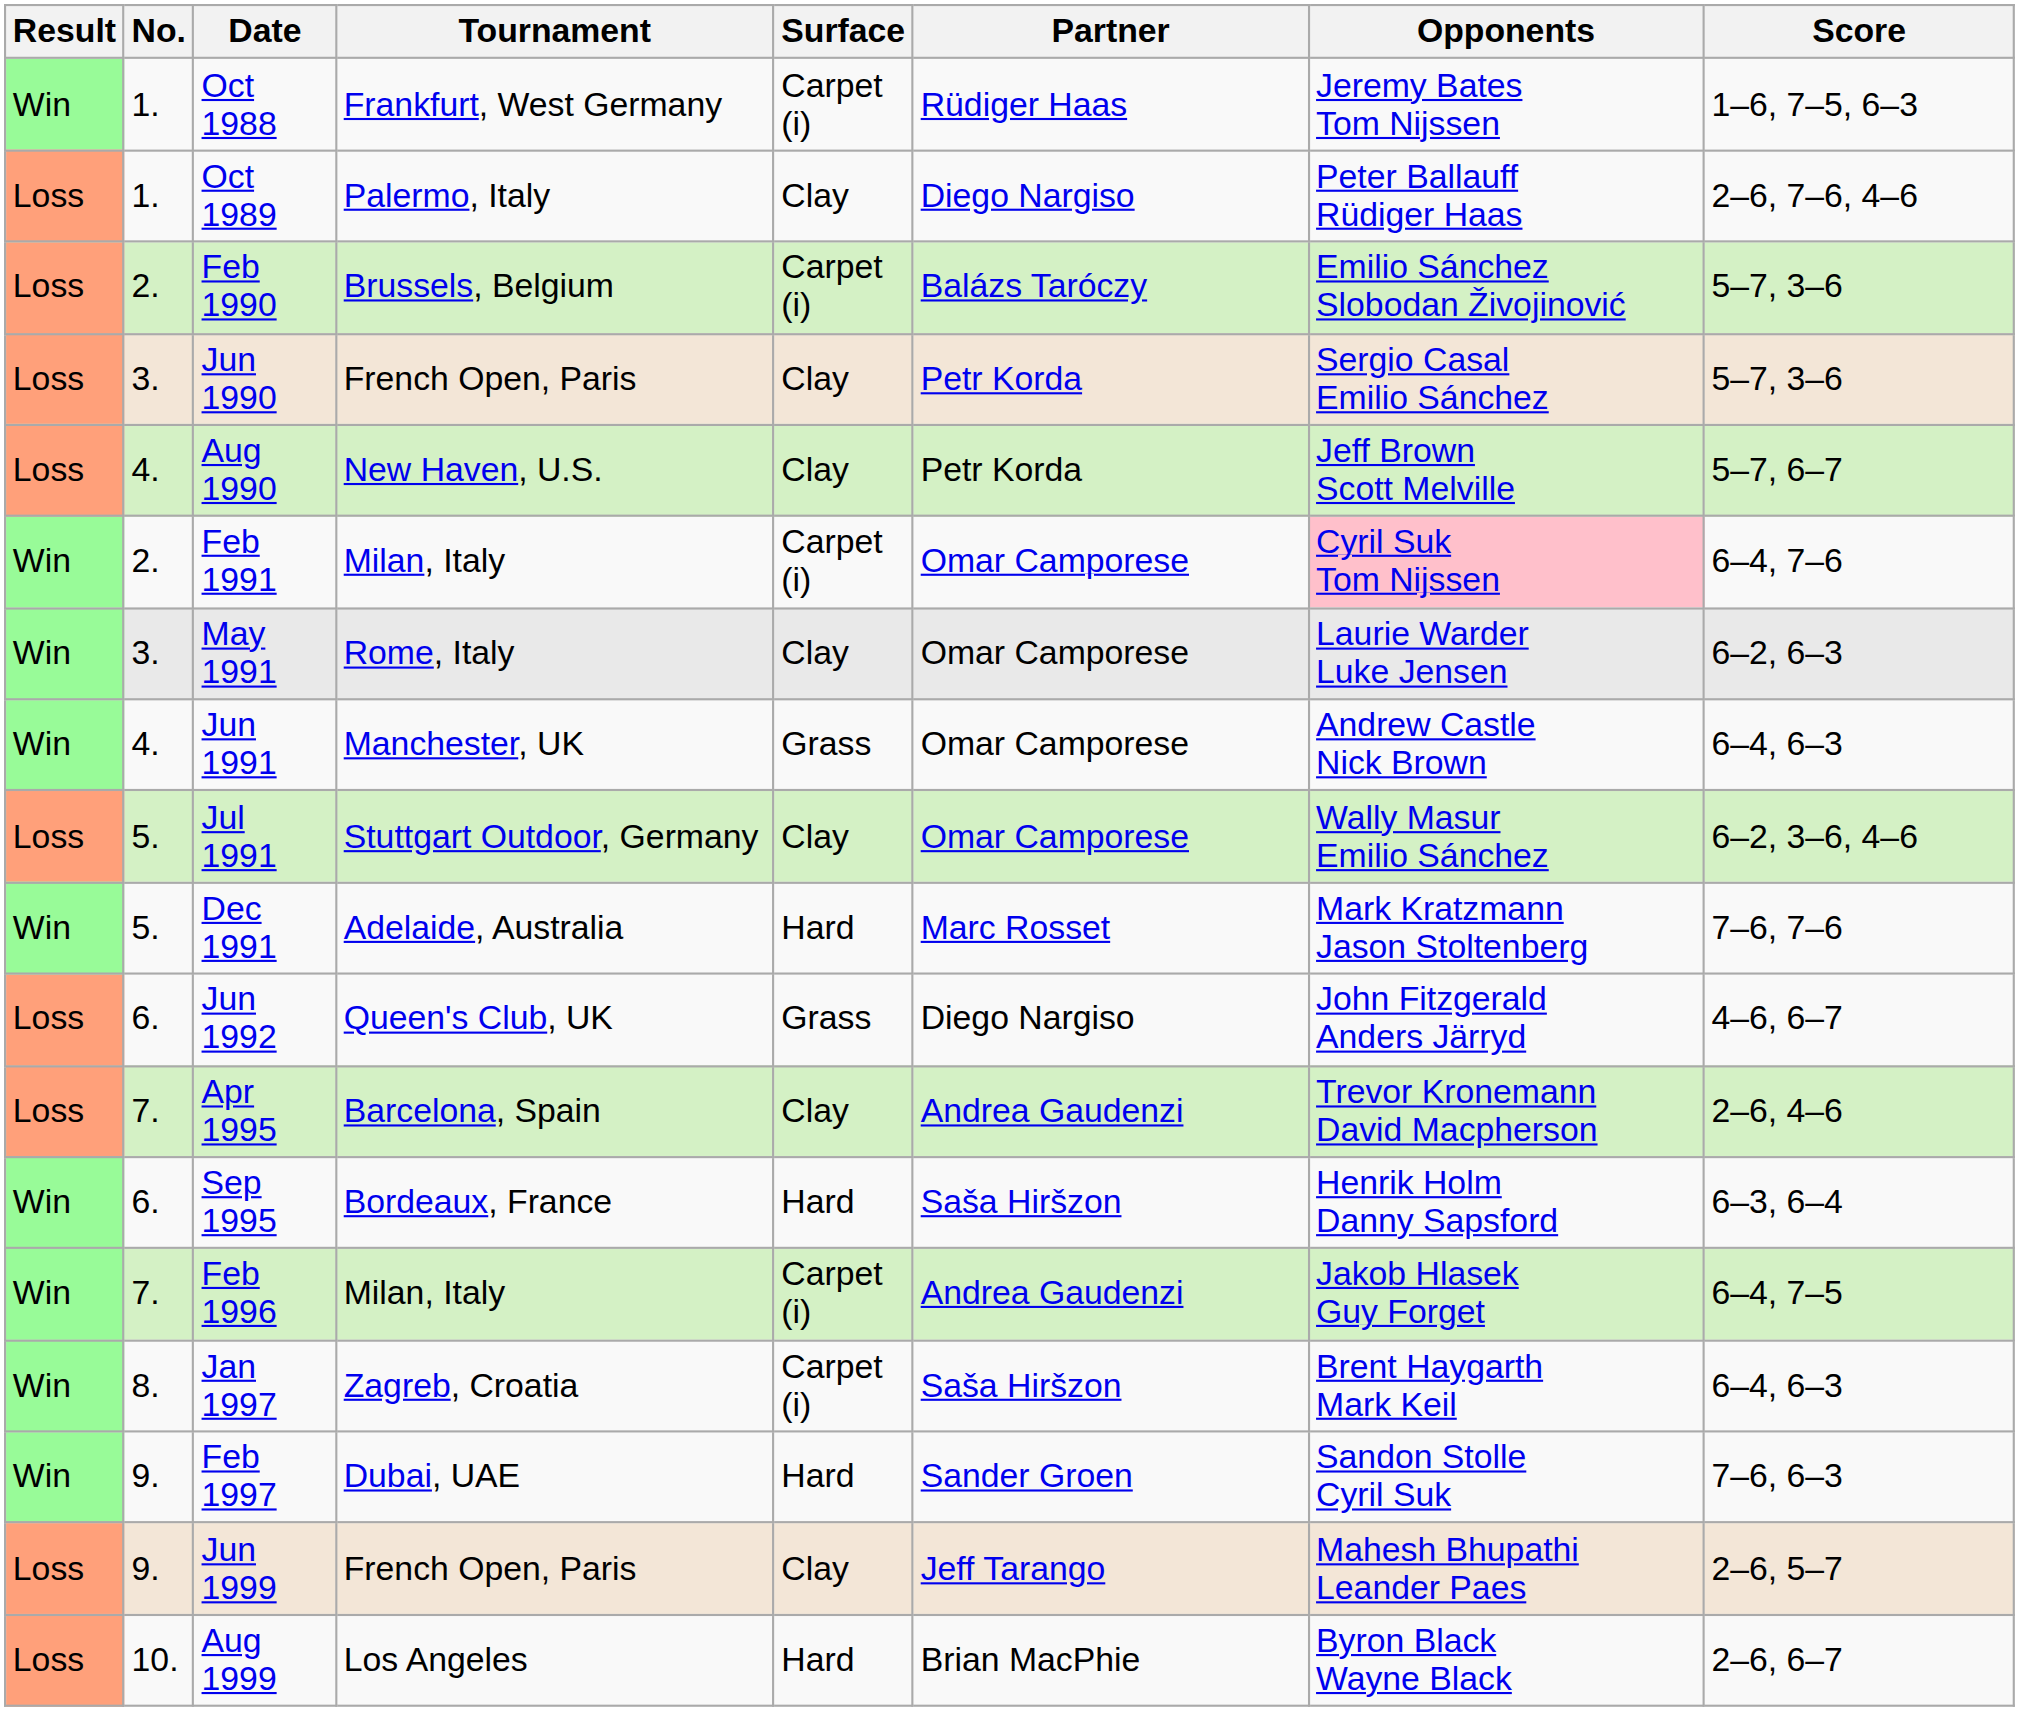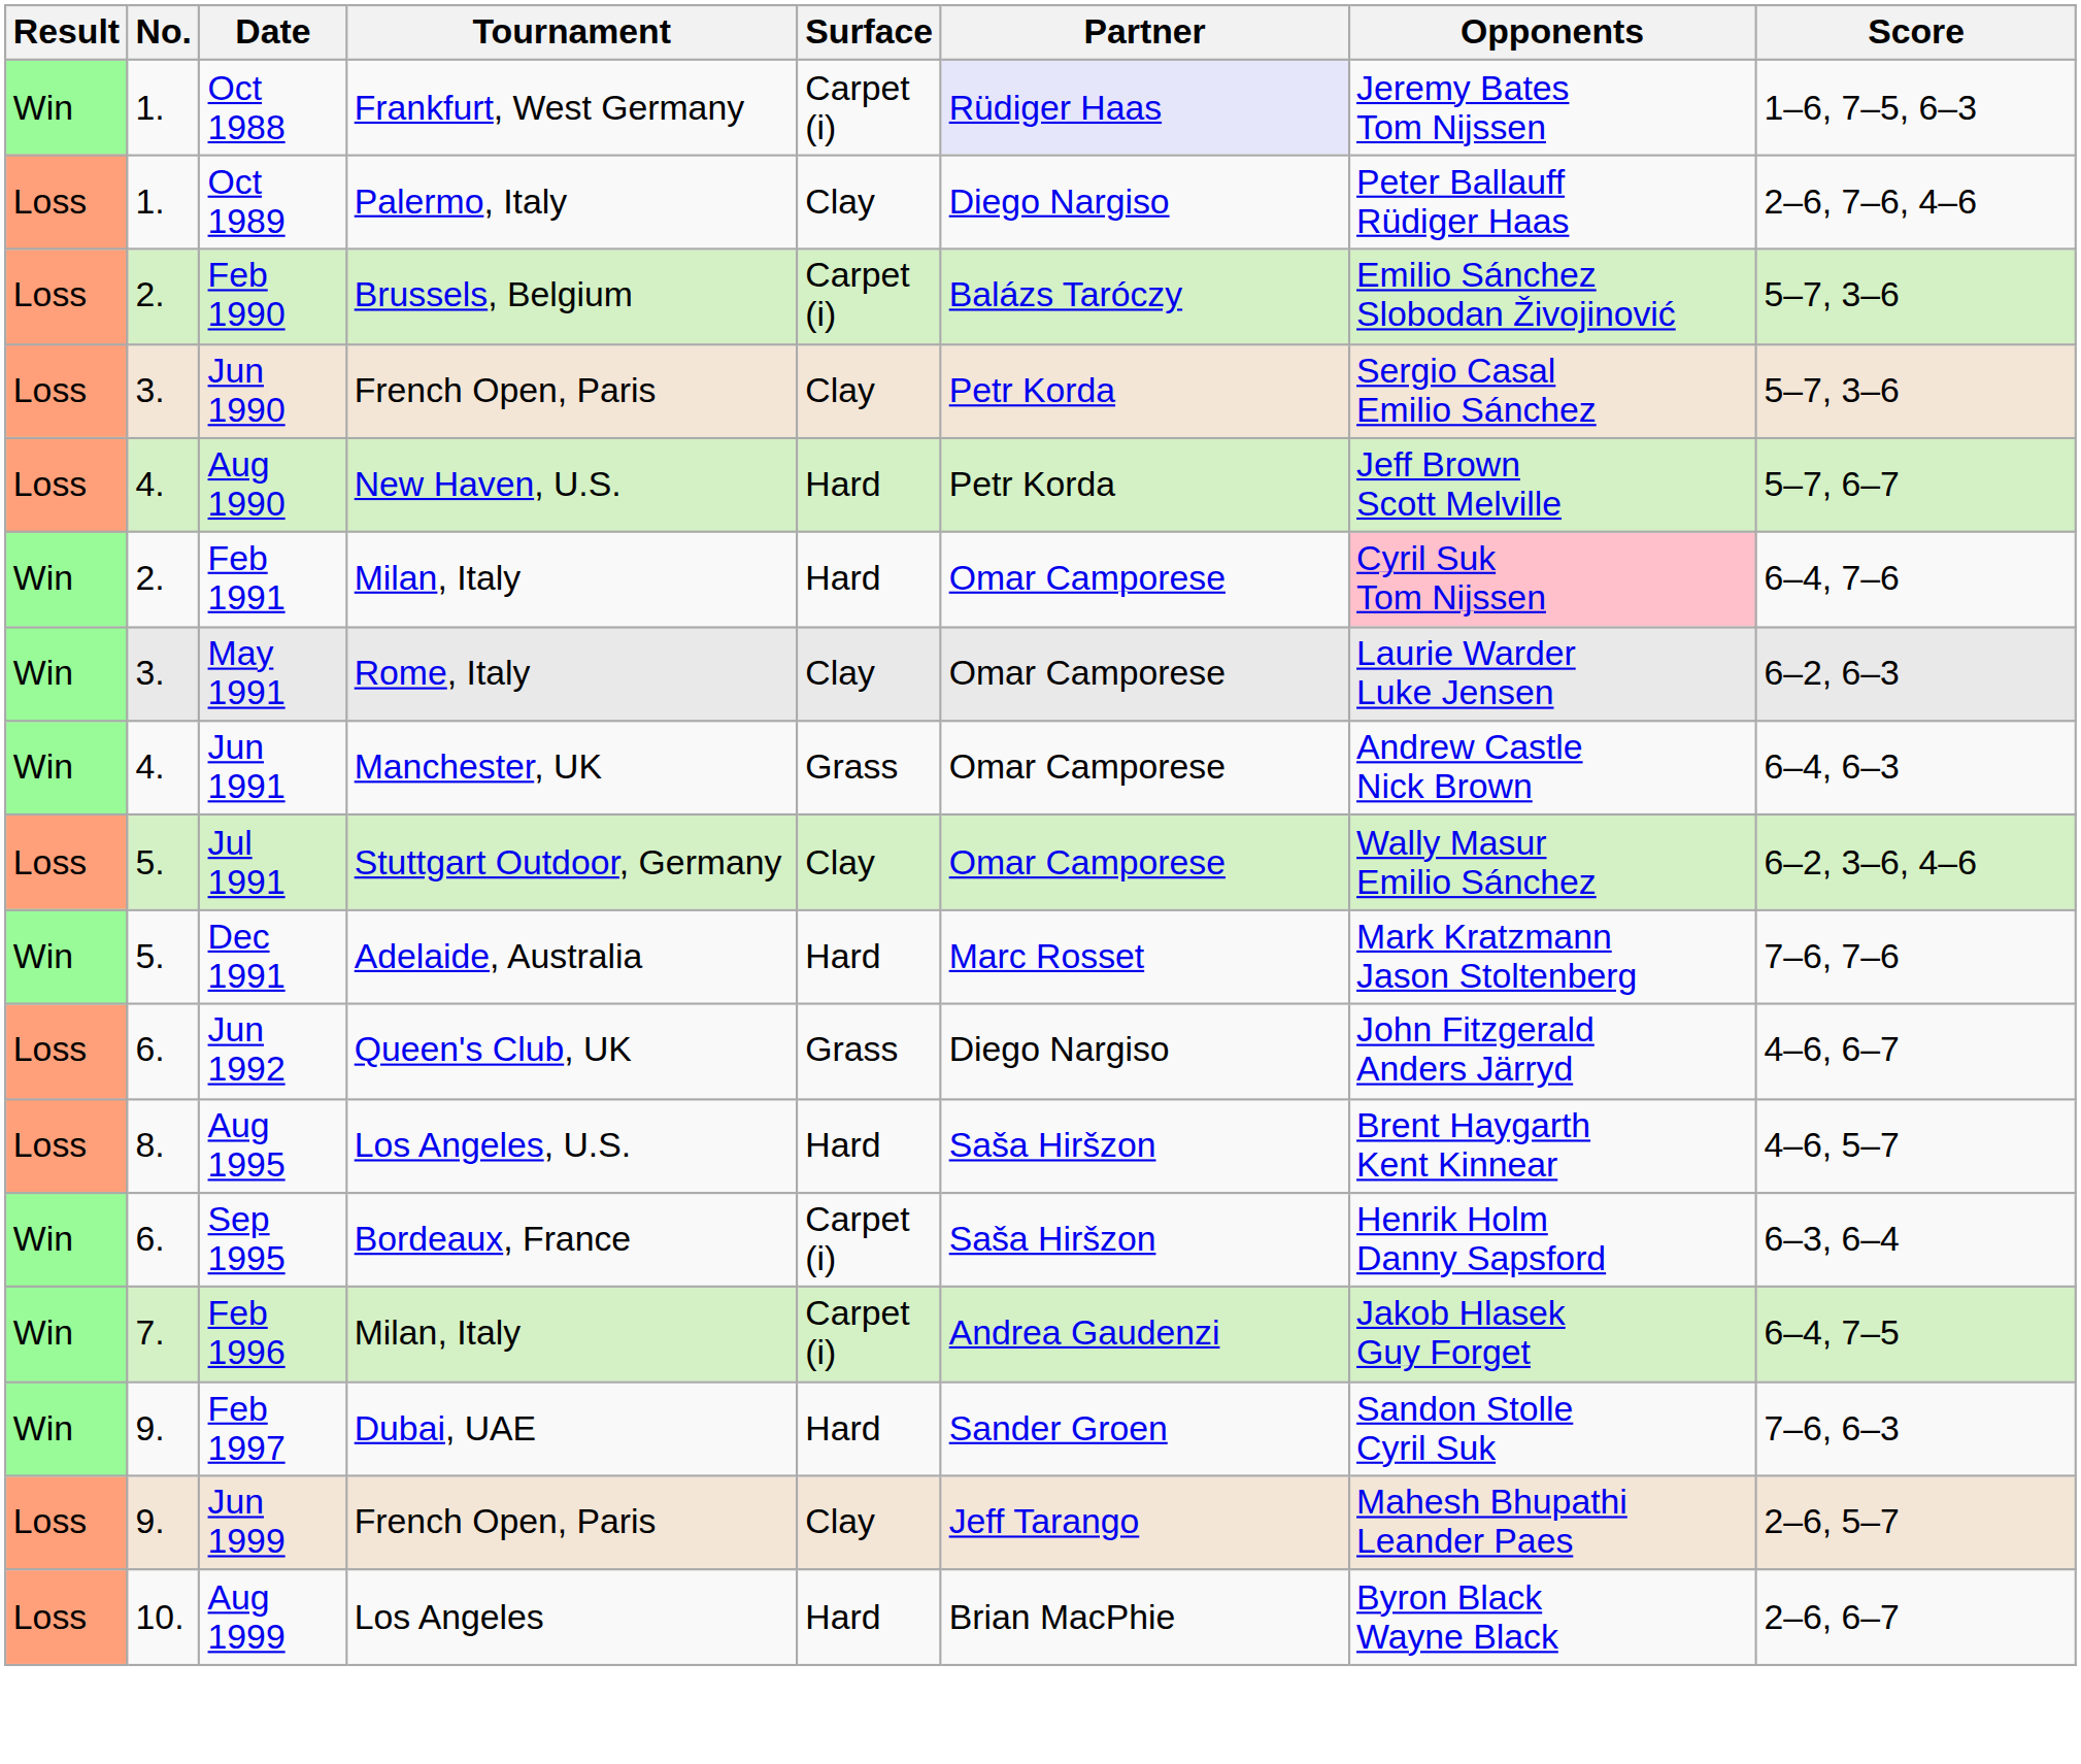Oct 1988 | Partner: no background -> lavender background
Aug 1990 | Surface: Clay -> Hard
Feb 1991 | Surface: Carpet (i) -> Hard
- row: Loss | 7. | Apr 1995 | Barcelona, Spain | Clay | Andrea Gaudenzi | Trevor Kronemann David Macpherson | 2–6, 4–6
+ row: Loss | 8. | Aug 1995 | Los Angeles, U.S. | Hard | Saša Hiršzon | Brent Haygarth Kent Kinnear | 4–6, 5–7
Sep 1995 | Surface: Hard -> Carpet (i)
- row: Win | 8. | Jan 1997 | Zagreb, Croatia | Carpet (i) | Saša Hiršzon | Brent Haygarth Mark Keil | 6–4, 6–3
